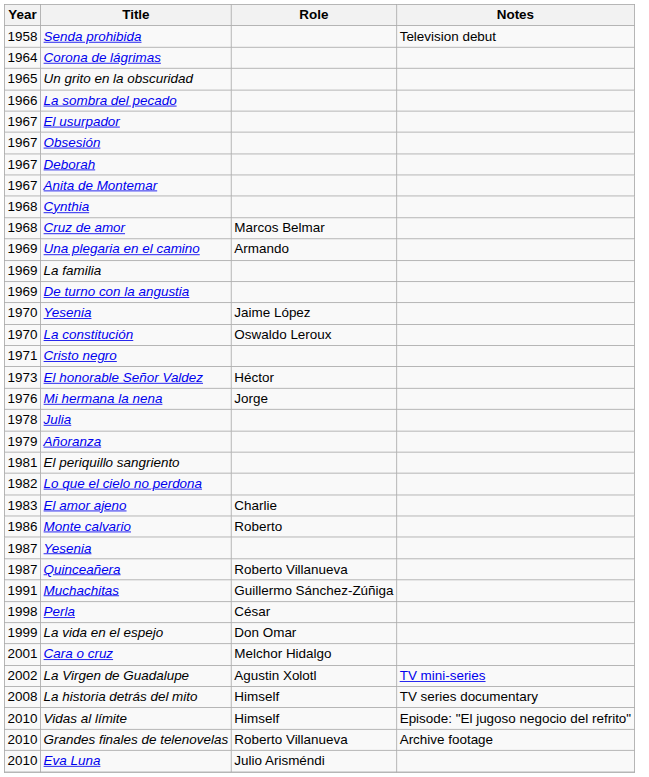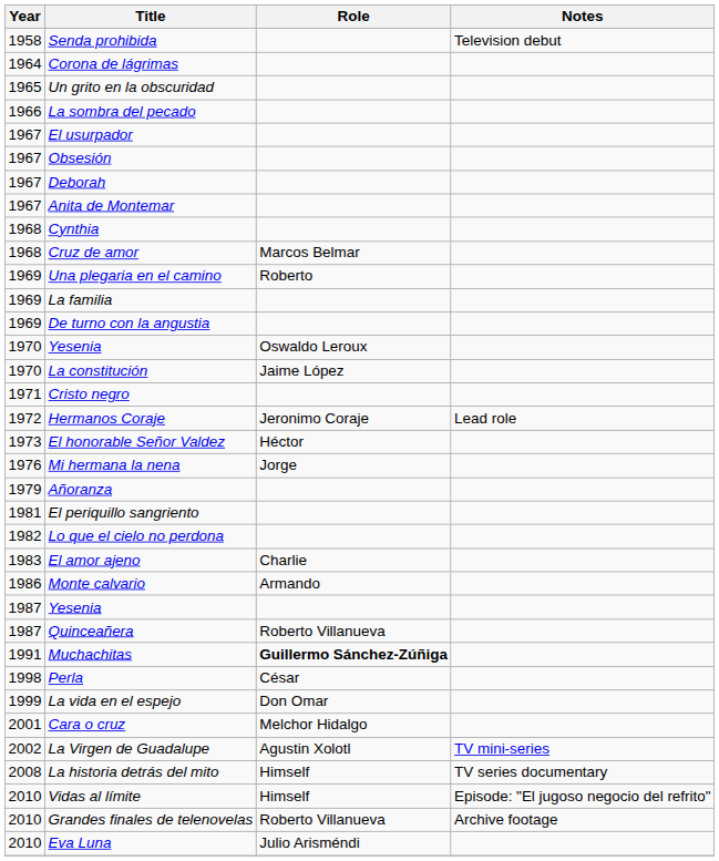Una plegaria en el camino | Role: Armando -> Roberto
1970 / Yesenia | Role: Jaime López -> Oswaldo Leroux
La constitución | Role: Oswaldo Leroux -> Jaime López
+ row: 1972 | Hermanos Coraje | Jeronimo Coraje | Lead role
- row: 1978 | Julia
Monte calvario | Role: Roberto -> Armando
Muchachitas | Role: normal -> bold
